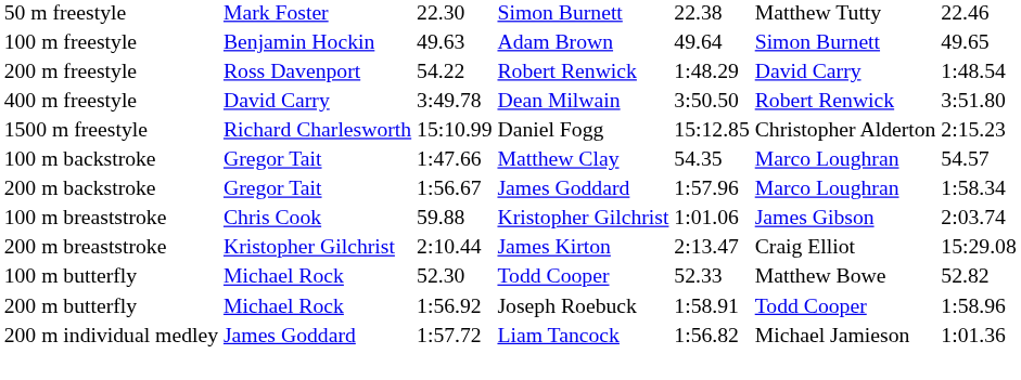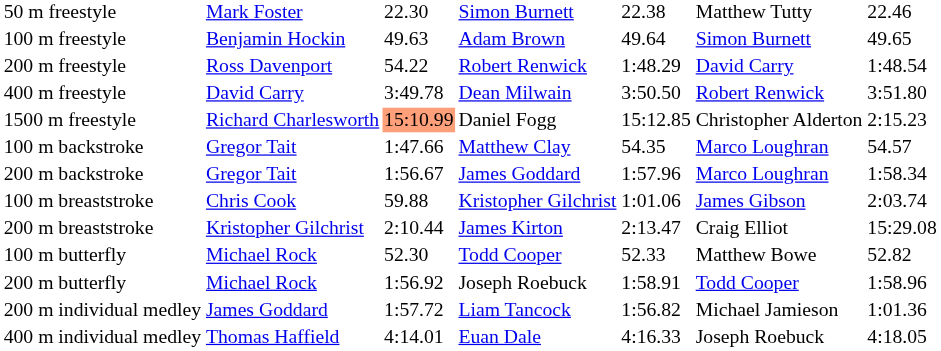1500 m freestyle | column 3: no background -> lightsalmon background
+ row: 400 m individual medley | Thomas Haffield | 4:14.01 | Euan Dale | 4:16.33 | Joseph Roebuck | 4:18.05
